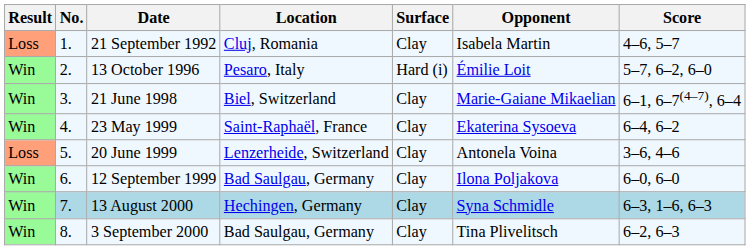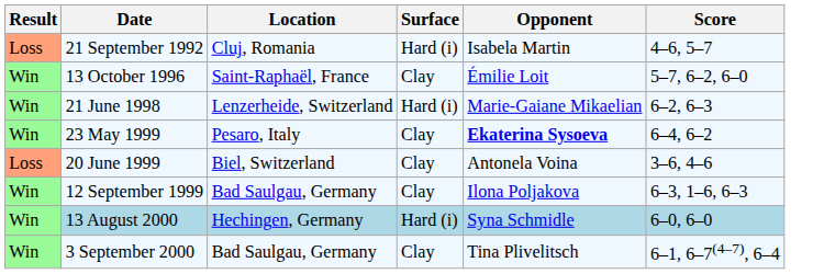- column: No. | 1. | 2. | 3. | 4. | 5. | 6. | 7. | 8.
21 September 1992 | Surface: Clay -> Hard (i)
13 October 1996 | Location: Pesaro, Italy -> Saint-Raphaël, France
13 October 1996 | Surface: Hard (i) -> Clay
21 June 1998 | Location: Biel, Switzerland -> Lenzerheide, Switzerland
21 June 1998 | Surface: Clay -> Hard (i)
21 June 1998 | Score: 6–1, 6–7(4–7), 6–4 -> 6–2, 6–3
23 May 1999 | Location: Saint-Raphaël, France -> Pesaro, Italy
23 May 1999 | Opponent: normal -> bold
20 June 1999 | Location: Lenzerheide, Switzerland -> Biel, Switzerland
12 September 1999 | Score: 6–0, 6–0 -> 6–3, 1–6, 6–3
13 August 2000 | Surface: Clay -> Hard (i)
13 August 2000 | Score: 6–3, 1–6, 6–3 -> 6–0, 6–0
3 September 2000 | Score: 6–2, 6–3 -> 6–1, 6–7(4–7), 6–4
